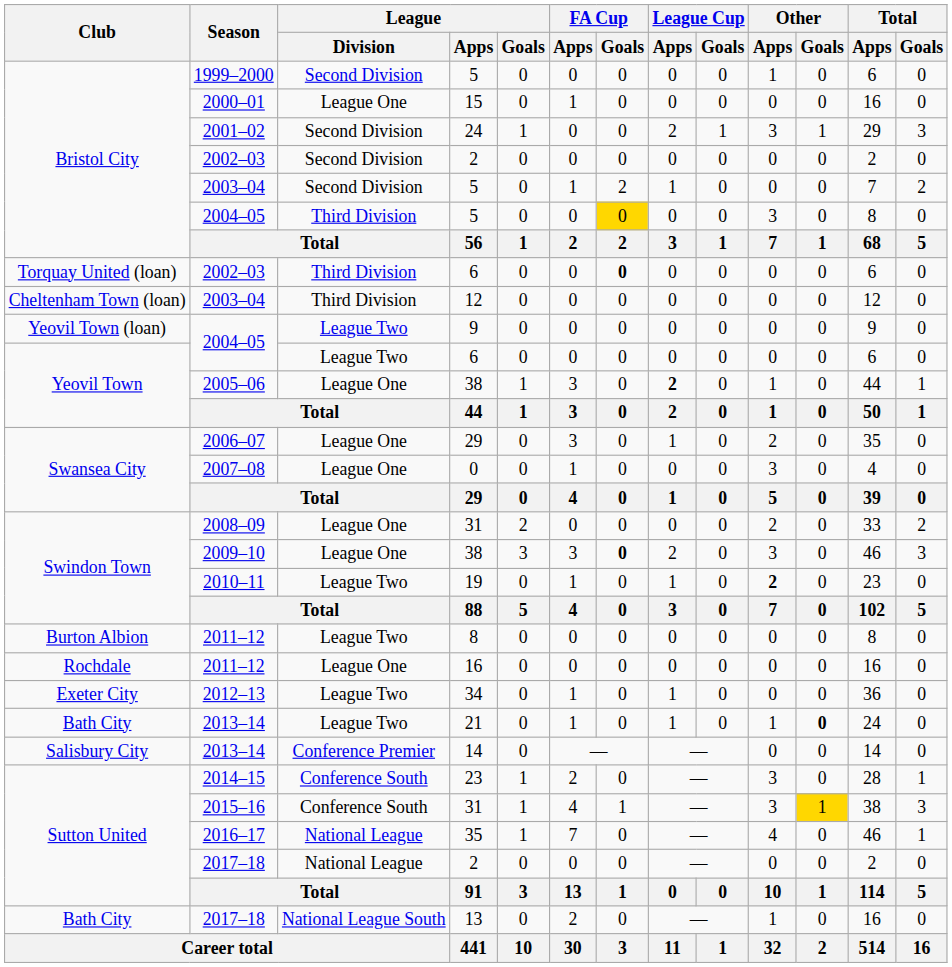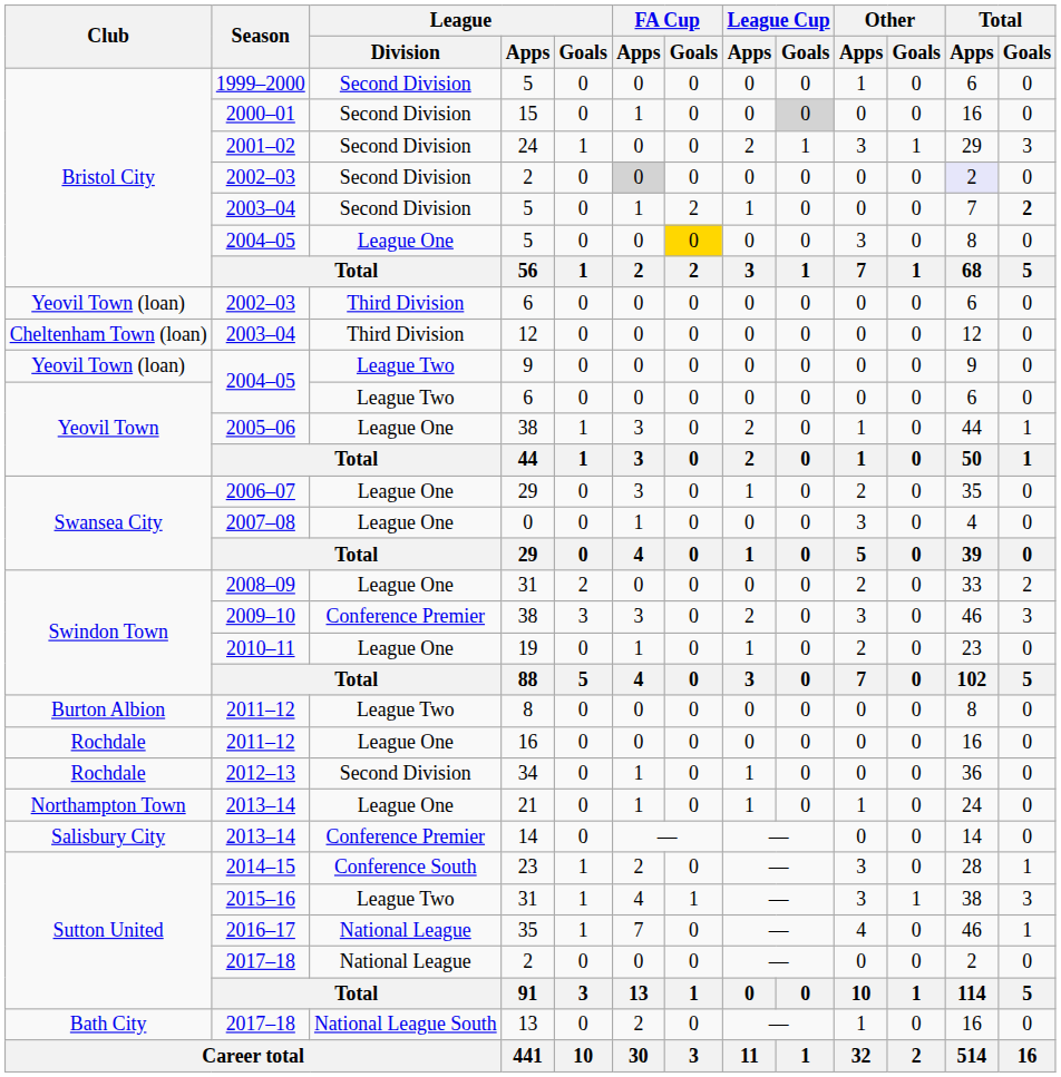15 | League / Division: League One -> Second Division
15 | League Cup / Goals: no background -> lightgrey background
2002–03 / 2 | FA Cup / Apps: no background -> lightgrey background
2002–03 / 2 | Total / Apps: no background -> lavender background
2003–04 / 5 | Total / Goals: normal -> bold
2004–05 / 5 | League / Division: Third Division -> League One
2002–03 / 6 | Club: Torquay United (loan) -> Yeovil Town (loan)
2002–03 / 6 | FA Cup / Goals: bold -> normal
2005–06 / 38 | League Cup / Apps: bold -> normal
2009–10 / 38 | League / Division: League One -> Conference Premier
2009–10 / 38 | FA Cup / Goals: bold -> normal
19 | League / Division: League Two -> League One
19 | Other / Apps: bold -> normal
34 | Club: Exeter City -> Rochdale
34 | League / Division: League Two -> Second Division
21 | Club: Bath City -> Northampton Town
21 | League / Division: League Two -> League One
21 | Other / Goals: bold -> normal
2015–16 / 31 | League / Division: Conference South -> League Two
2015–16 / 31 | Other / Goals: gold background -> no background
